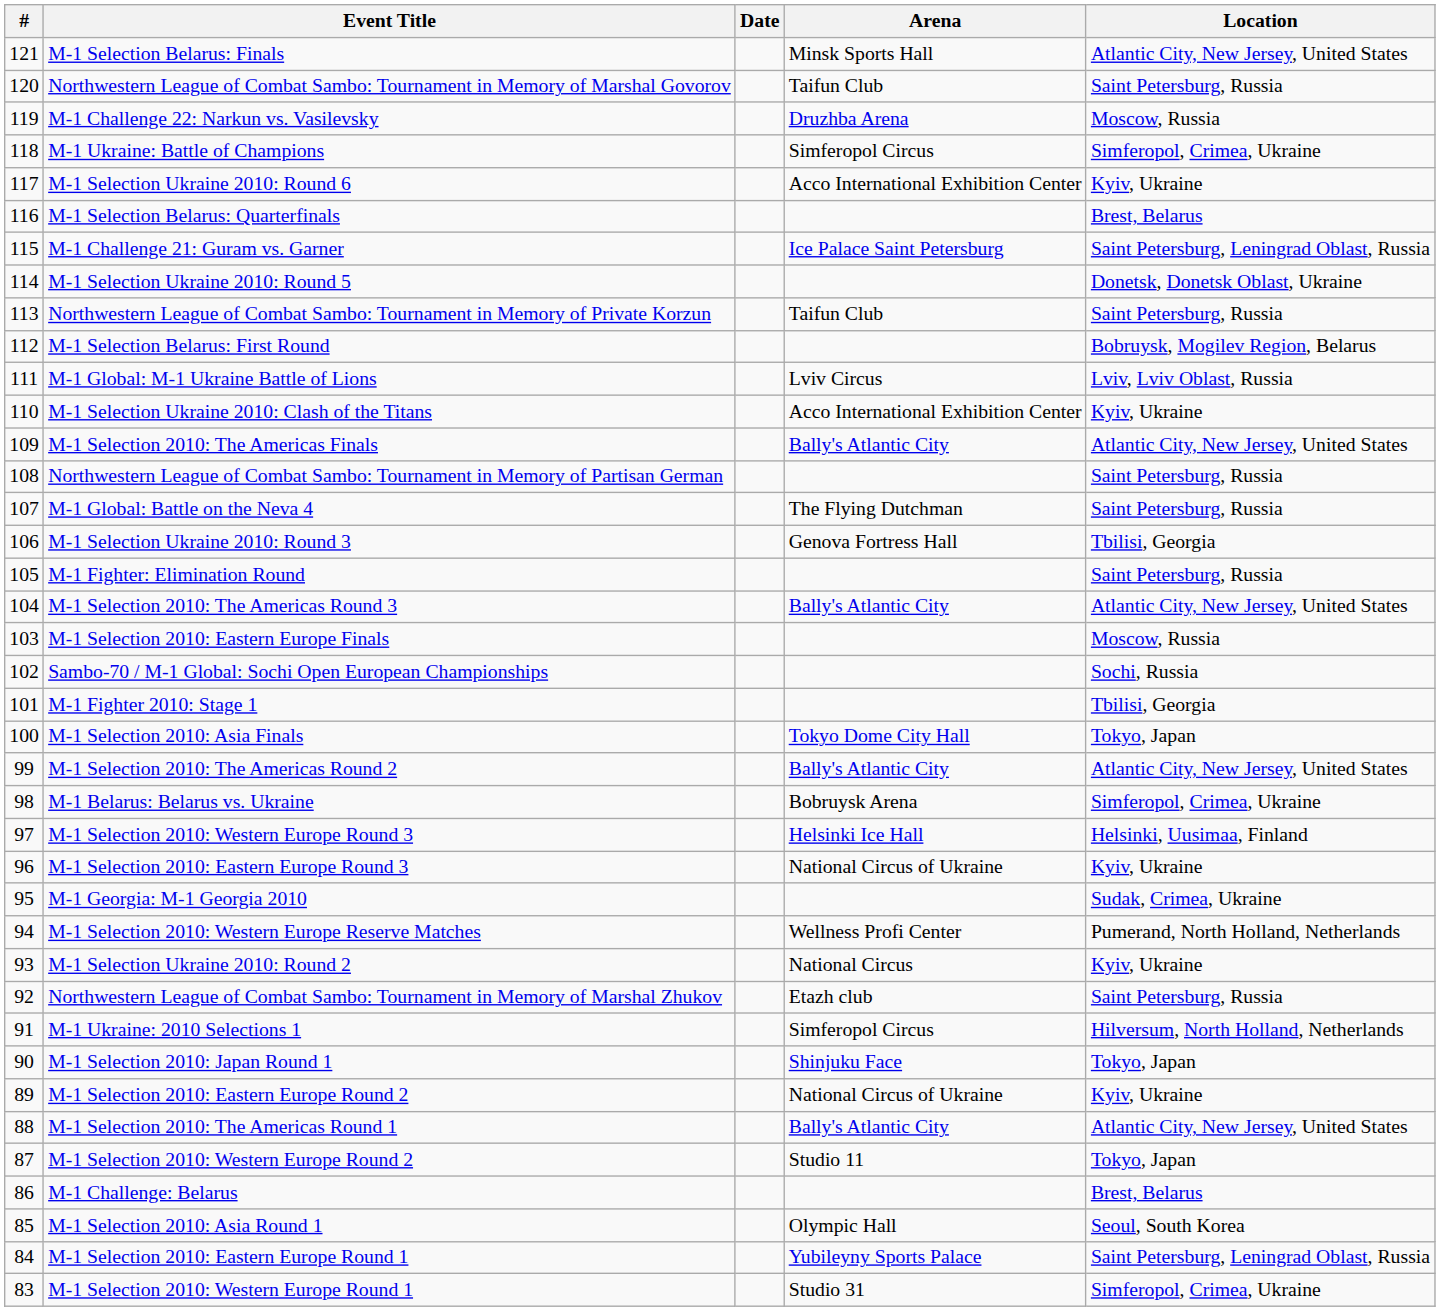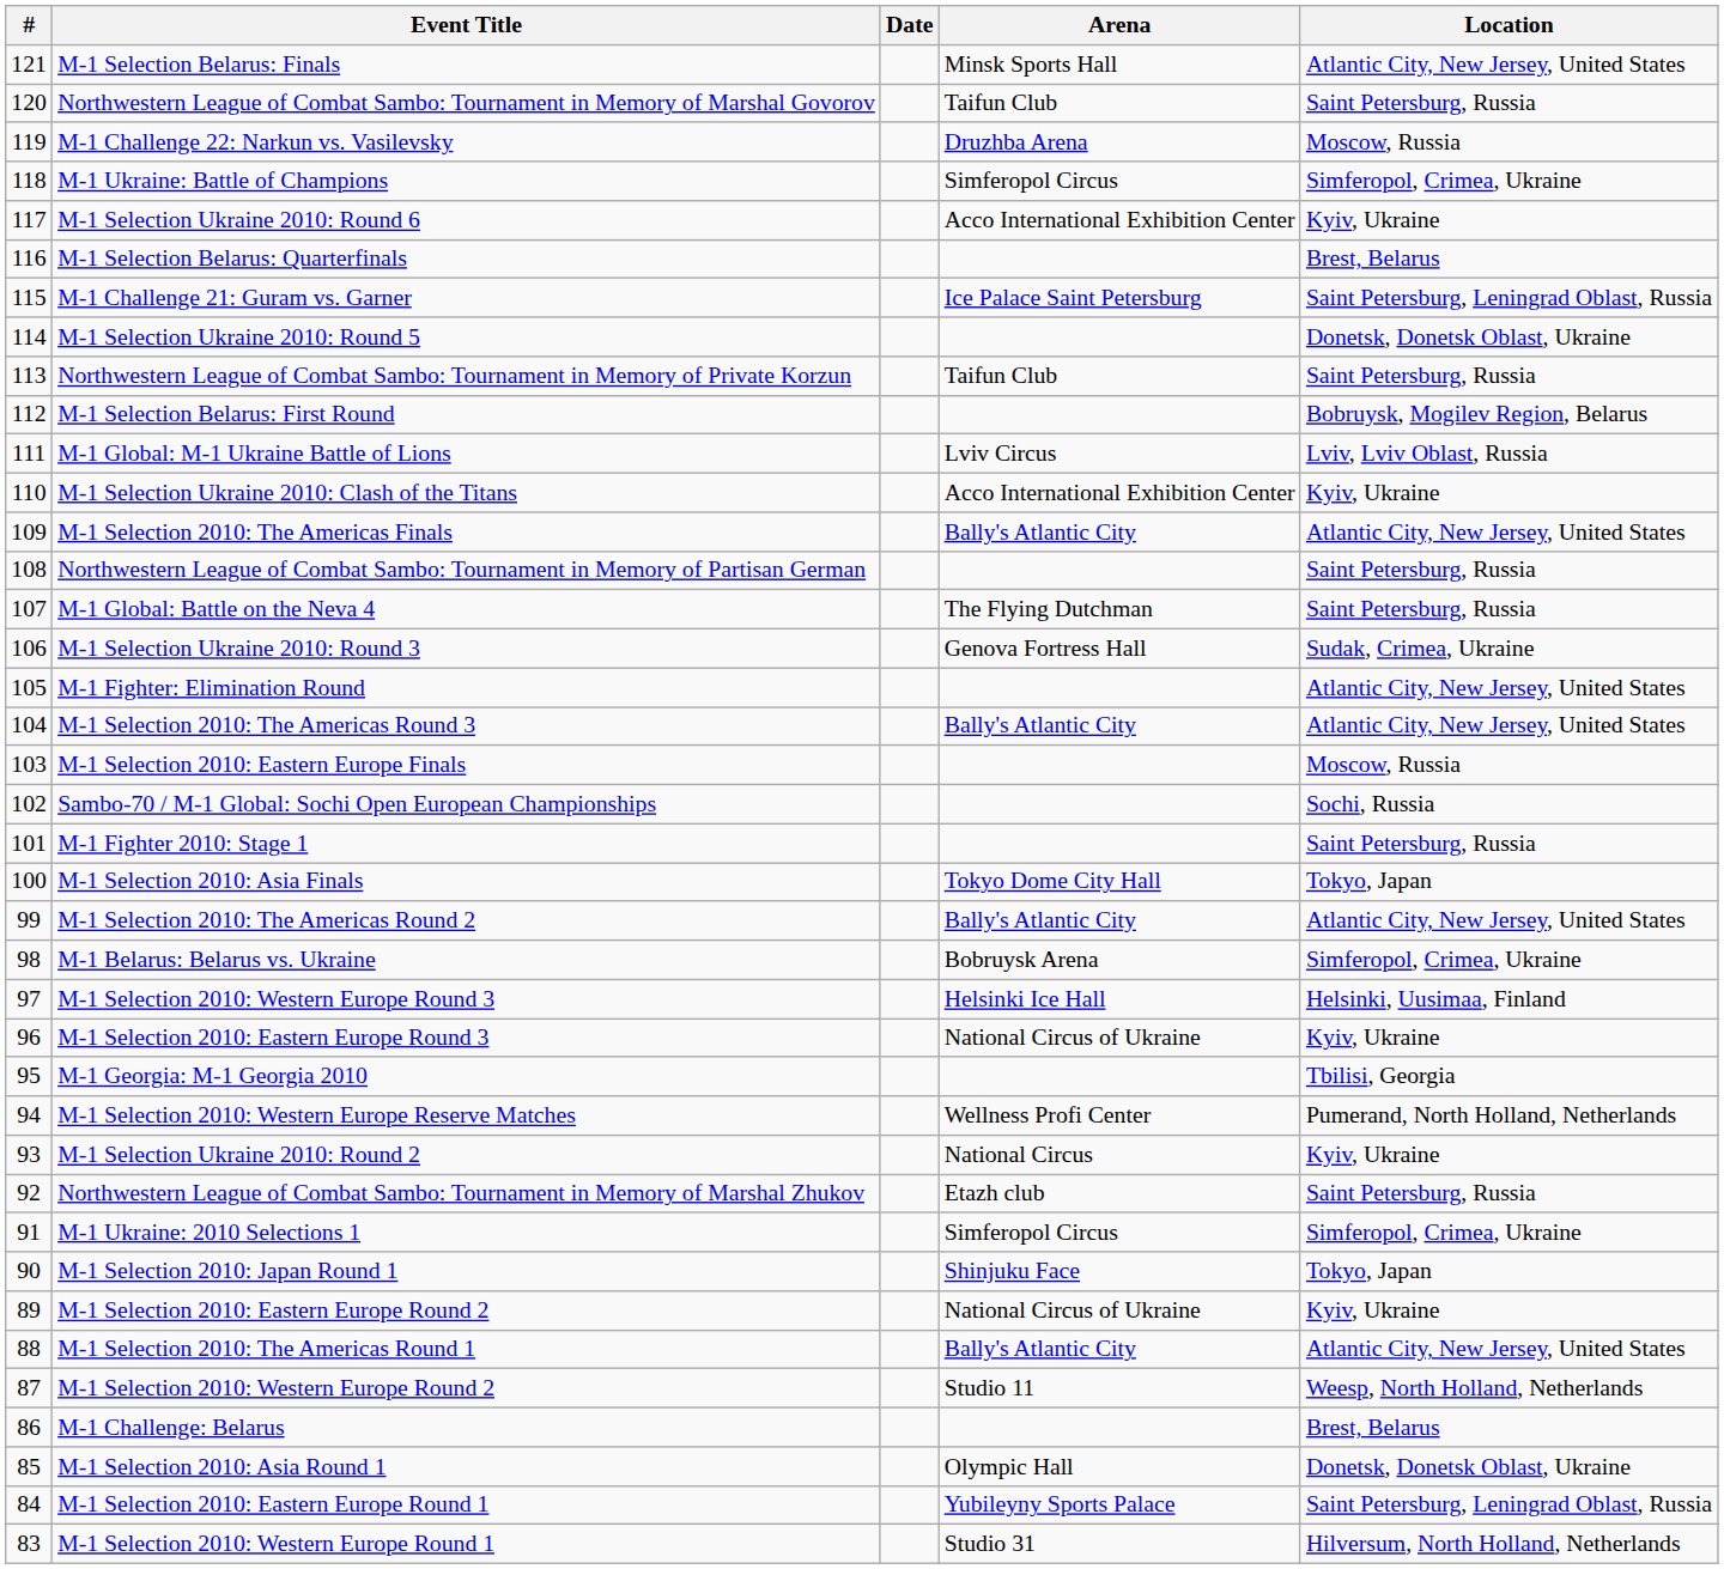M-1 Selection Ukraine 2010: Round 3 | Location: Tbilisi, Georgia -> Sudak, Crimea, Ukraine
M-1 Fighter: Elimination Round | Location: Saint Petersburg, Russia -> Atlantic City, New Jersey, United States
M-1 Fighter 2010: Stage 1 | Location: Tbilisi, Georgia -> Saint Petersburg, Russia
M-1 Georgia: M-1 Georgia 2010 | Location: Sudak, Crimea, Ukraine -> Tbilisi, Georgia
M-1 Ukraine: 2010 Selections 1 | Location: Hilversum, North Holland, Netherlands -> Simferopol, Crimea, Ukraine
M-1 Selection 2010: Western Europe Round 2 | Location: Tokyo, Japan -> Weesp, North Holland, Netherlands
M-1 Selection 2010: Asia Round 1 | Location: Seoul, South Korea -> Donetsk, Donetsk Oblast, Ukraine
M-1 Selection 2010: Western Europe Round 1 | Location: Simferopol, Crimea, Ukraine -> Hilversum, North Holland, Netherlands
